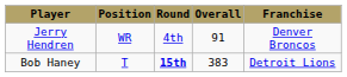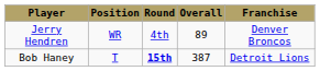Jerry Hendren | Overall: 91 -> 89
Bob Haney | Overall: 383 -> 387
